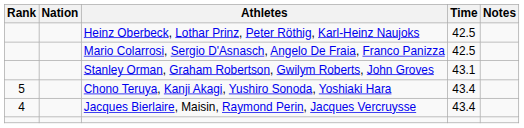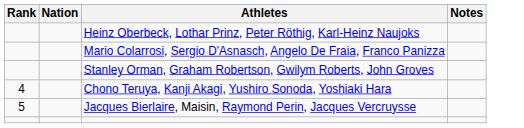- column: Time | 42.5 | 42.5 | 43.1 | 43.4 | 43.4
Chono Teruya, Kanji Akagi, Yushiro Sonoda, Yoshiaki Hara | Rank: 5 -> 4
Jacques Bierlaire, Maisin, Raymond Perin, Jacques Vercruysse | Rank: 4 -> 5
